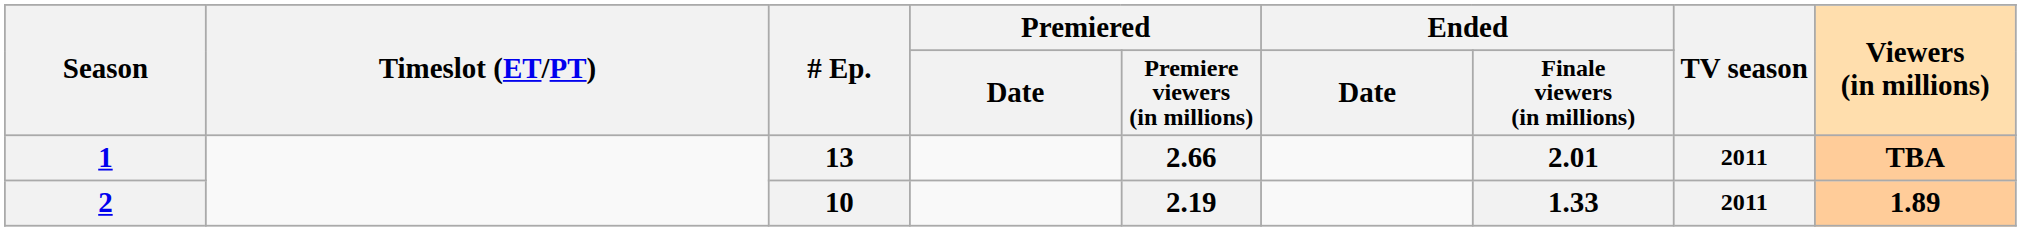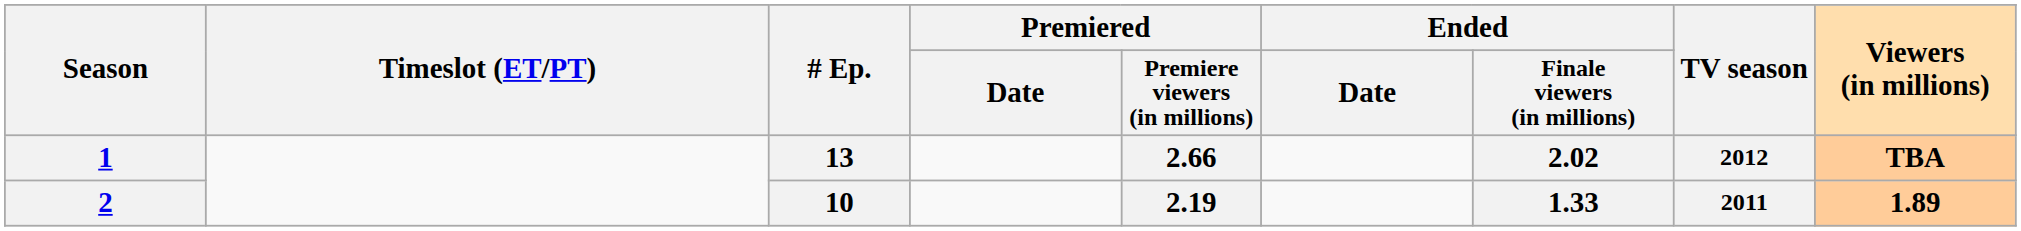1 | Ended / Finale viewers (in millions): 2.01 -> 2.02
1 | TV season: 2011 -> 2012
